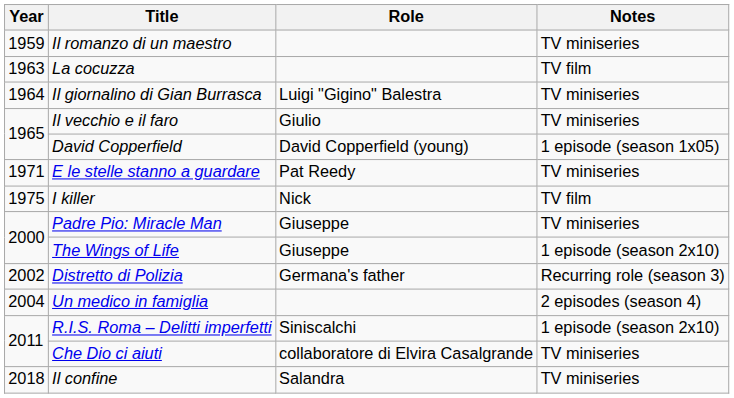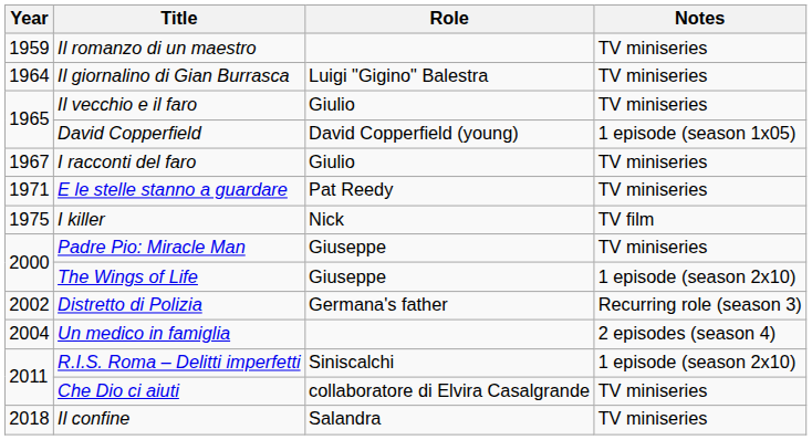- row: 1963 | La cocuzza | TV film
+ row: 1967 | I racconti del faro | Giulio | TV miniseries
